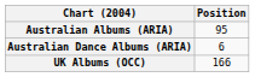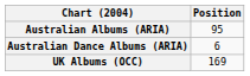UK Albums (OCC) | Position: 166 -> 169
